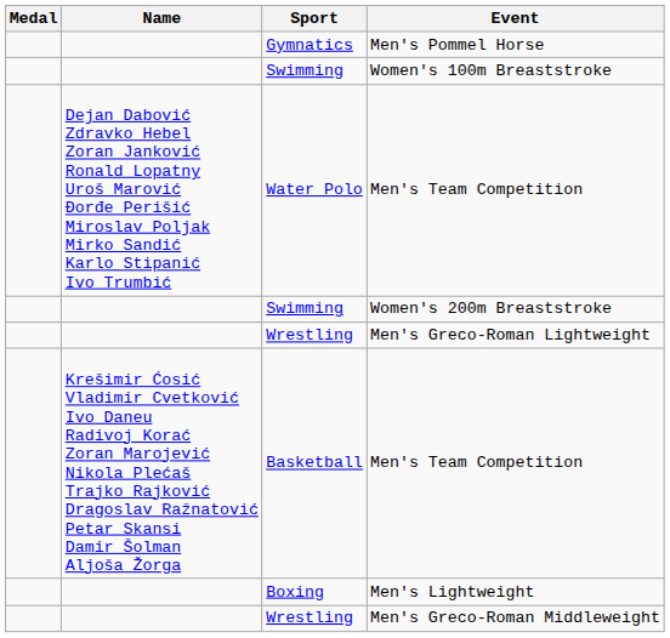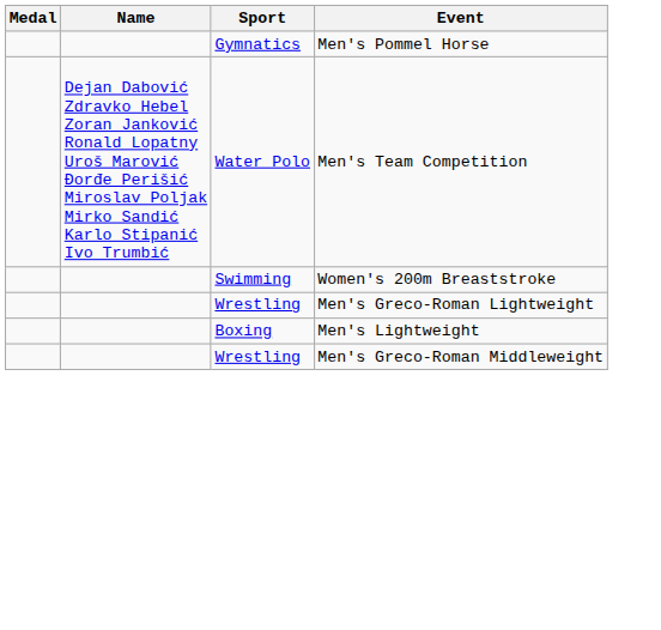- row: Swimming | Women's 100m Breaststroke
- row: Krešimir Ćosić Vladimir Cvetković Ivo Daneu Radivoj Korać Zoran Marojević Nikola Plećaš Trajko Rajković Dragoslav Ražnatović Petar Skansi Damir Šolman Aljoša Žorga | Basketball | Men's Team Competition
